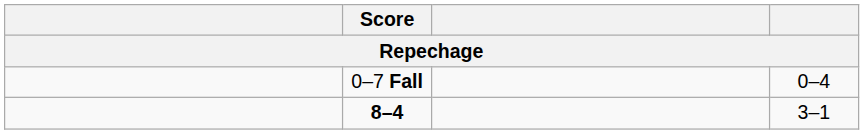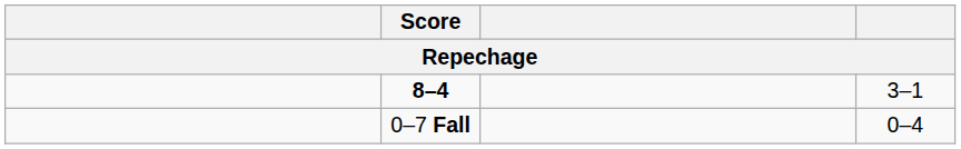rows swapped: 0–7 Fall <-> 8–4
